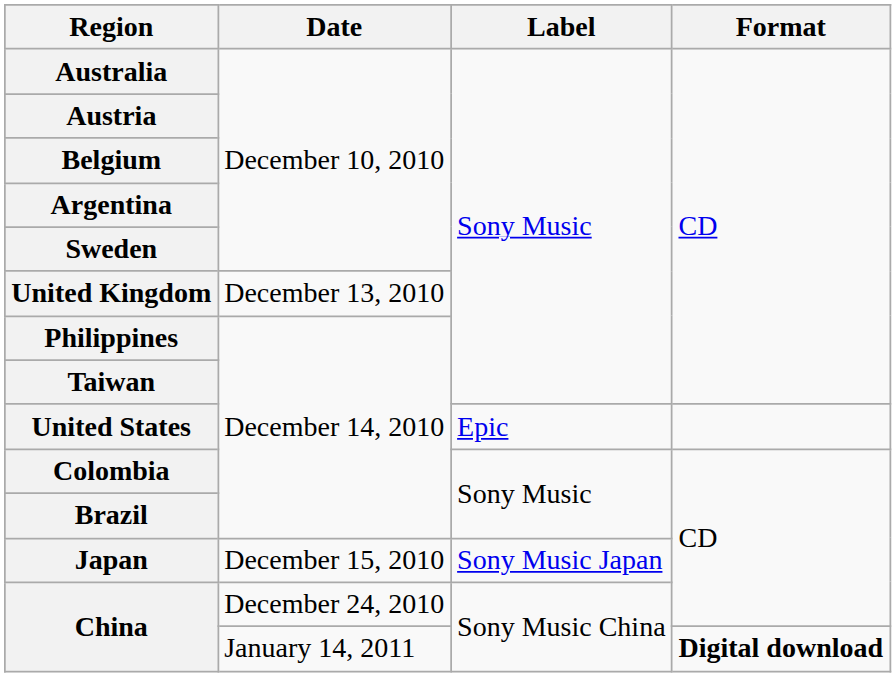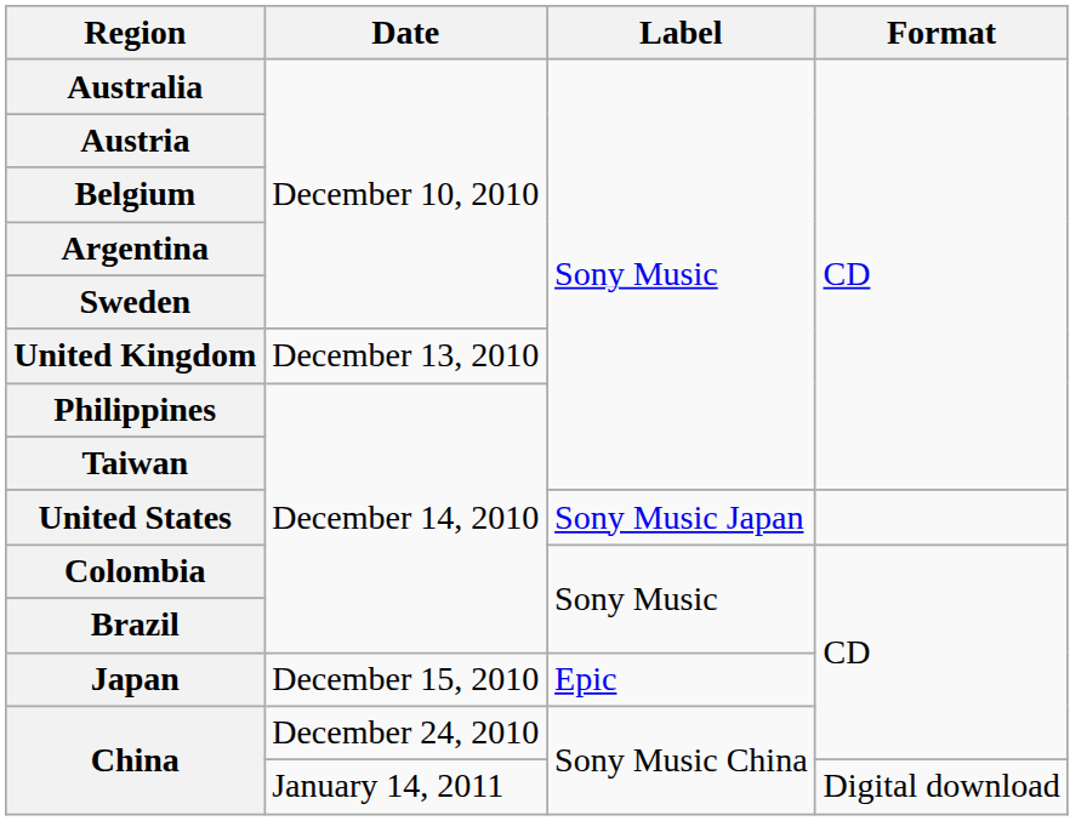United States | Label: Epic -> Sony Music Japan
Japan | Label: Sony Music Japan -> Epic
China / January 14, 2011 | Format: bold -> normal
